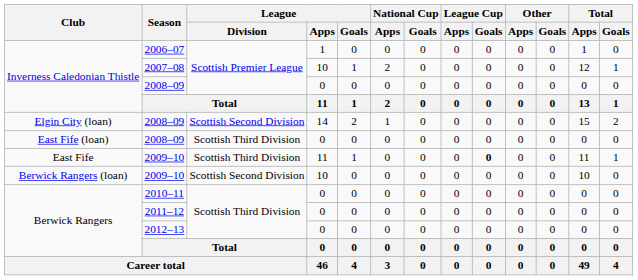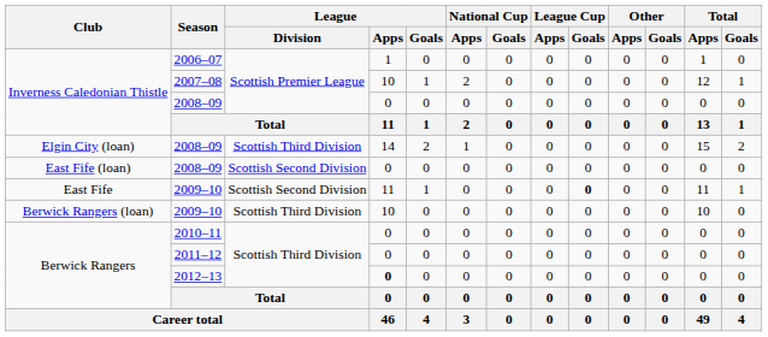Elgin City (loan) / 2008–09 | League / Division: Scottish Second Division -> Scottish Third Division
East Fife (loan) / 2008–09 | League / Division: Scottish Third Division -> Scottish Second Division
East Fife / 2009–10 | League / Division: Scottish Third Division -> Scottish Second Division
Berwick Rangers (loan) / 2009–10 | League / Division: Scottish Second Division -> Scottish Third Division
2012–13 | League / Apps: normal -> bold
